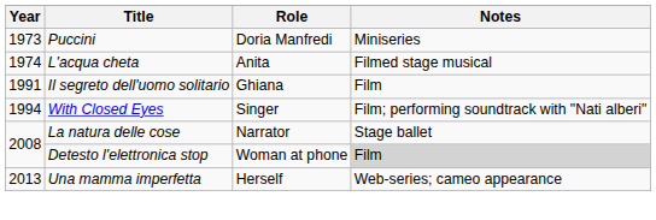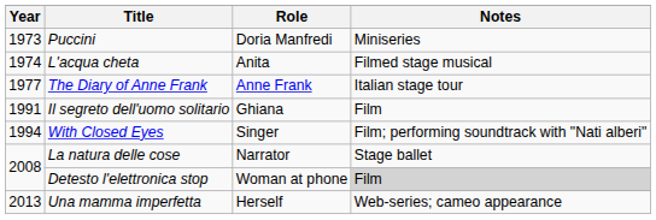+ row: 1977 | The Diary of Anne Frank | Anne Frank | Italian stage tour
